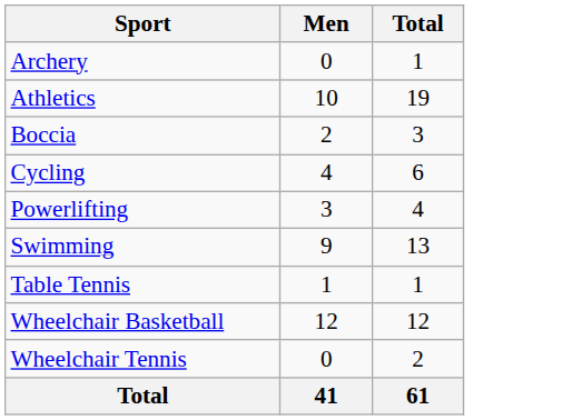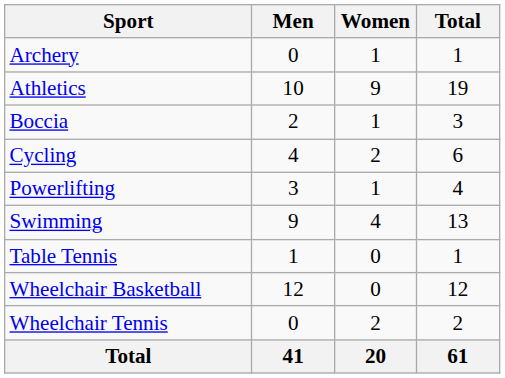+ column: Women | 1 | 9 | 1 | 2 | 1 | 4 | 0 | 0 | 2 | 20
